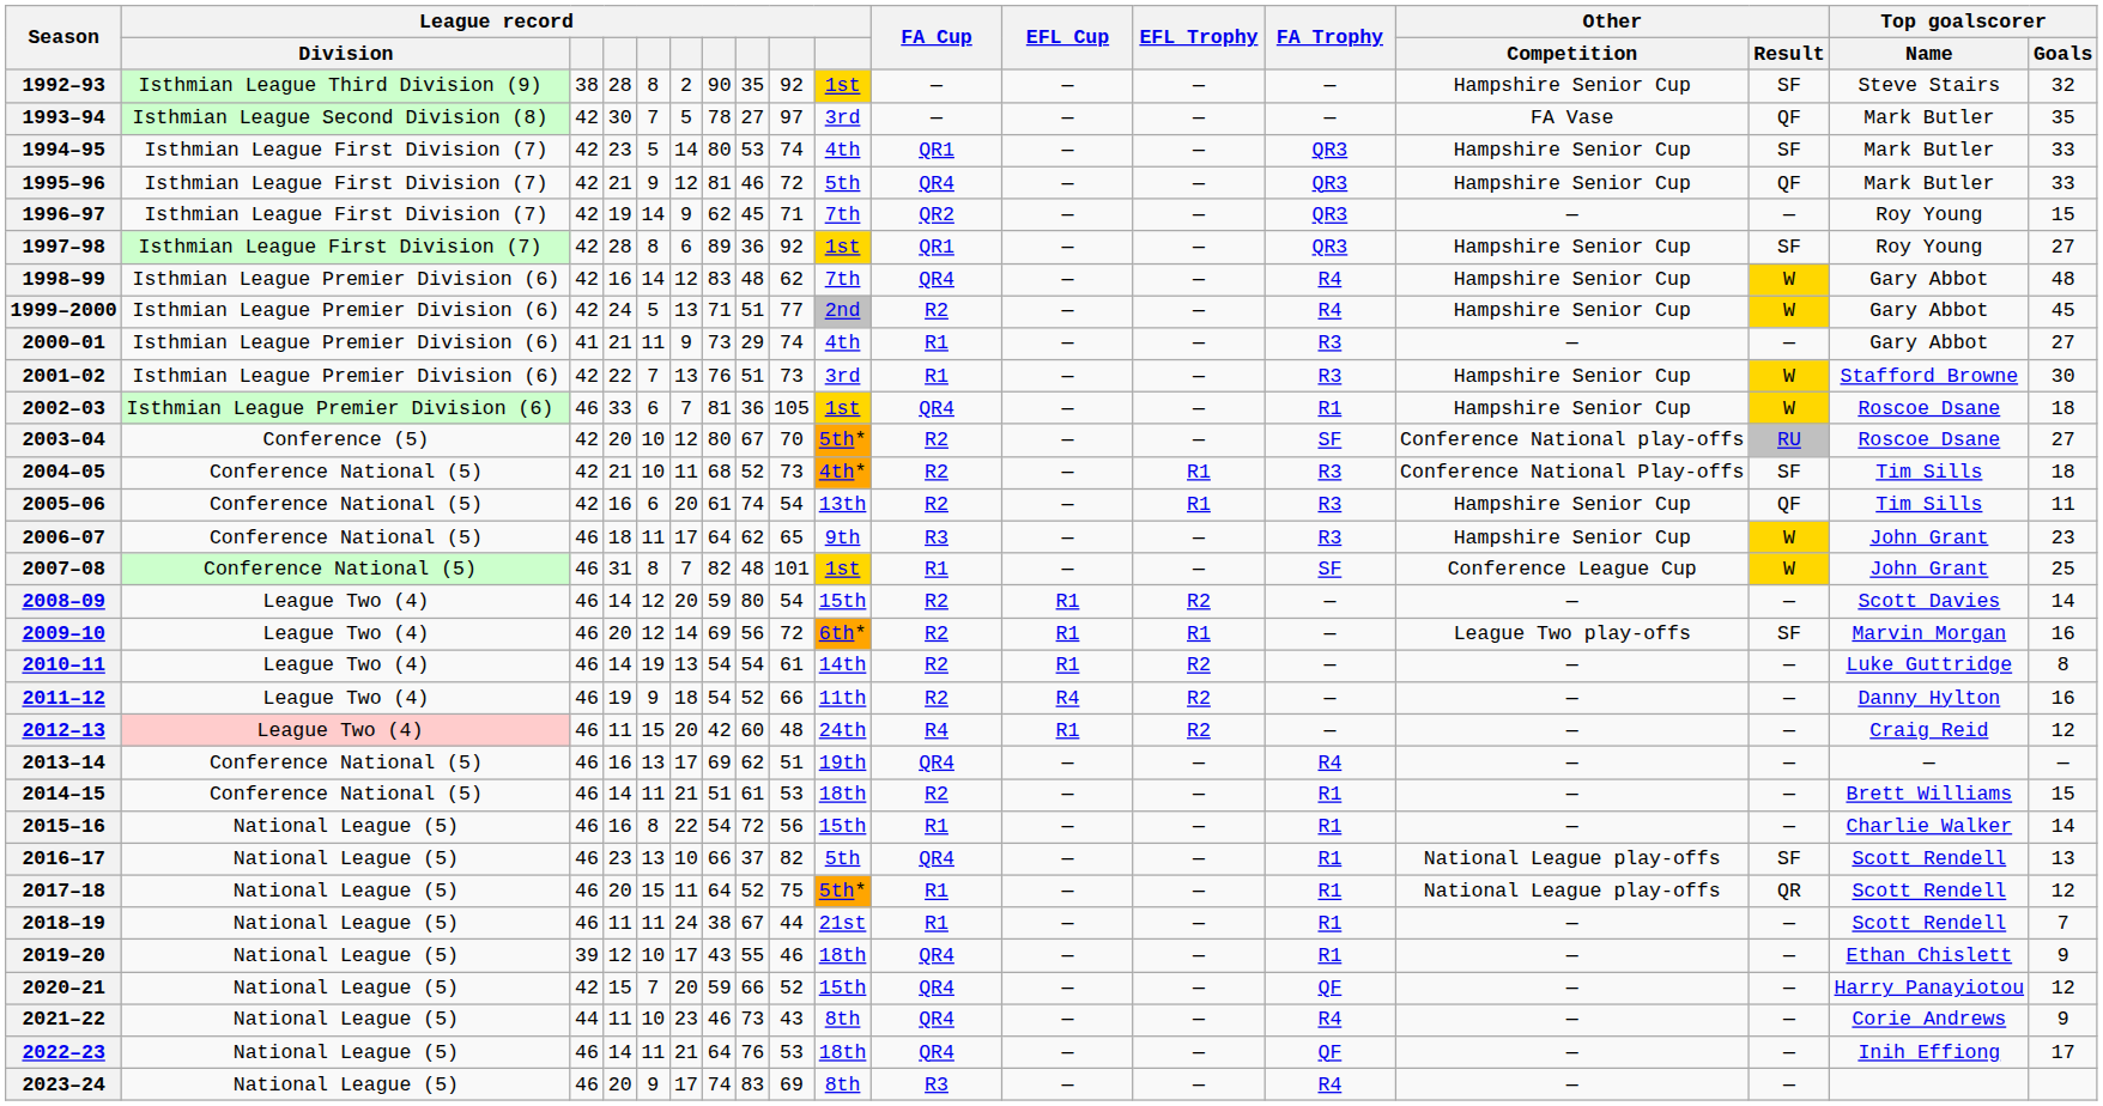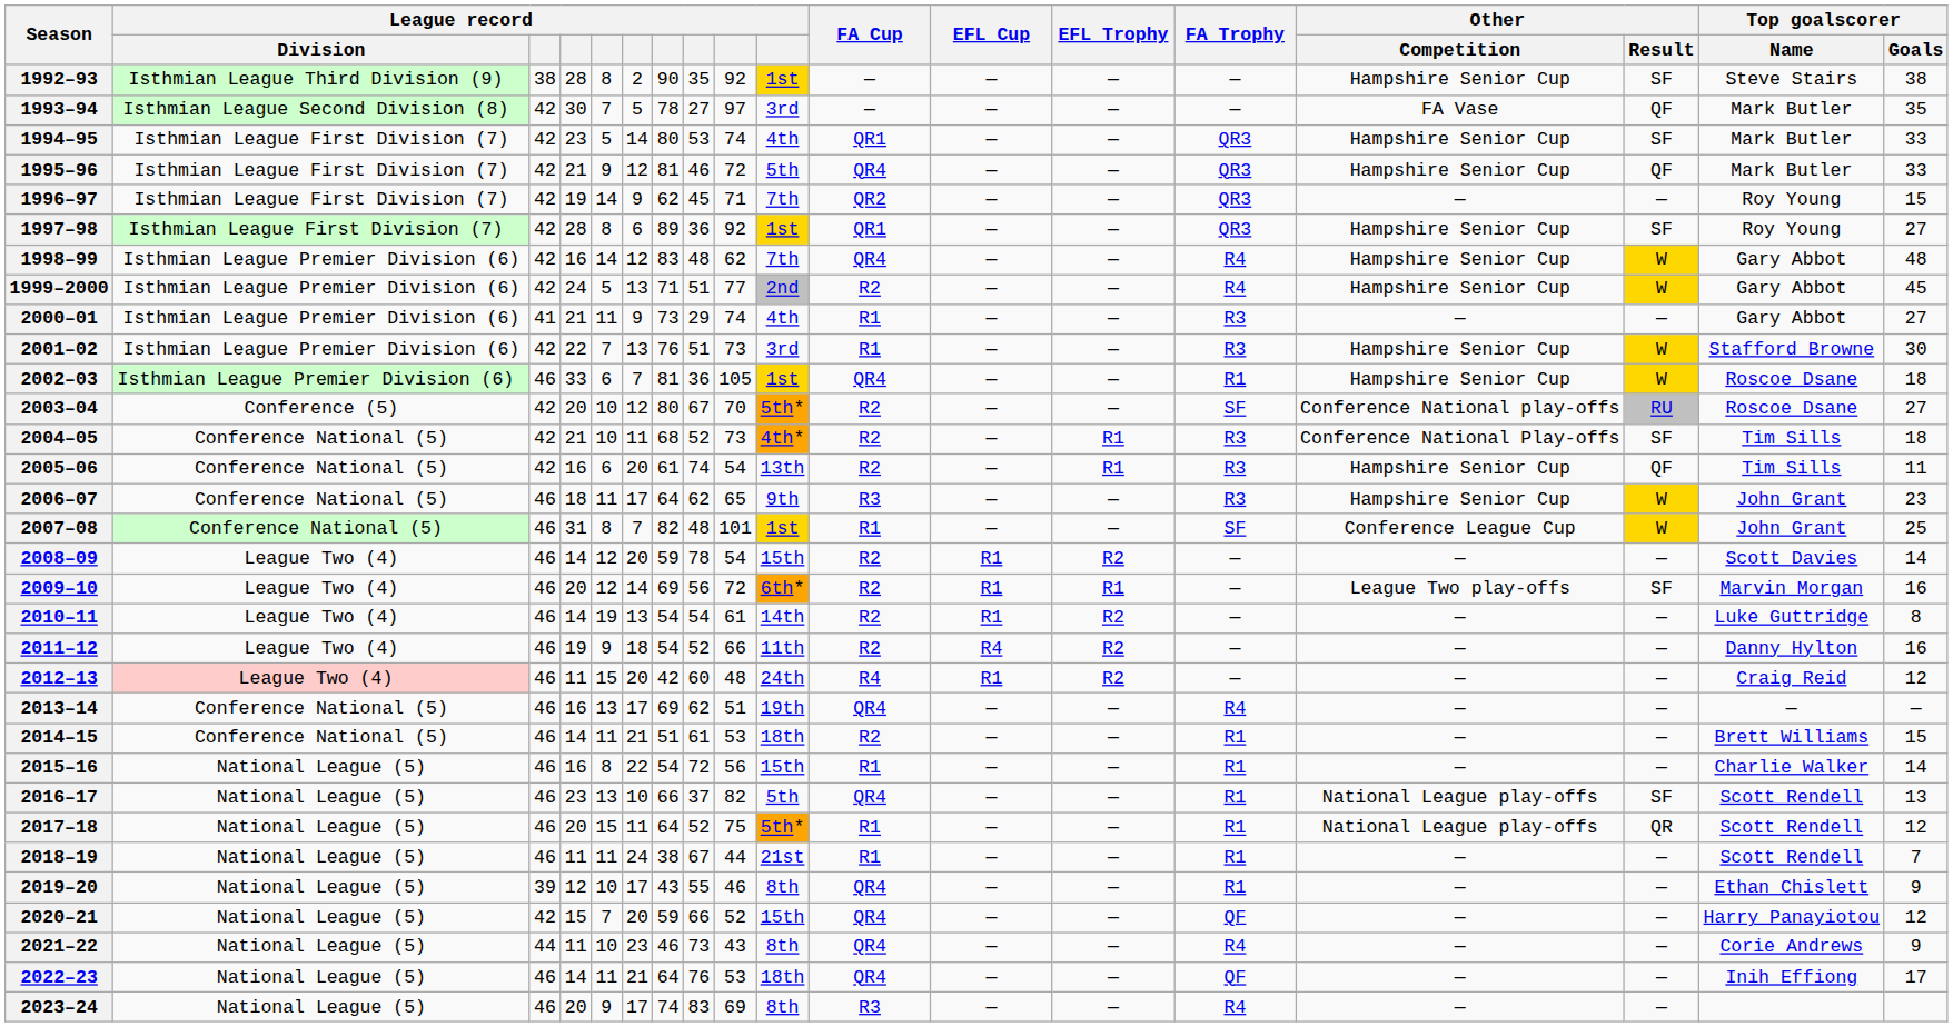1992–93 | Top goalscorer / Goals: 32 -> 38
2008–09 | column 8: 80 -> 78
2019–20 | column 10: 18th -> 8th
